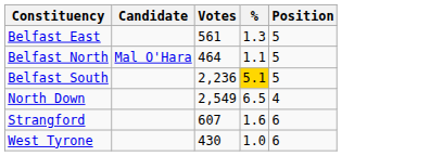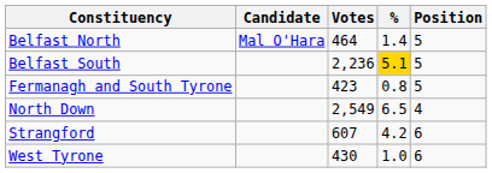- row: Belfast East | 561 | 1.3 | 5
Belfast North | %: 1.1 -> 1.4
+ row: Fermanagh and South Tyrone | 423 | 0.8 | 5
Strangford | %: 1.6 -> 4.2
